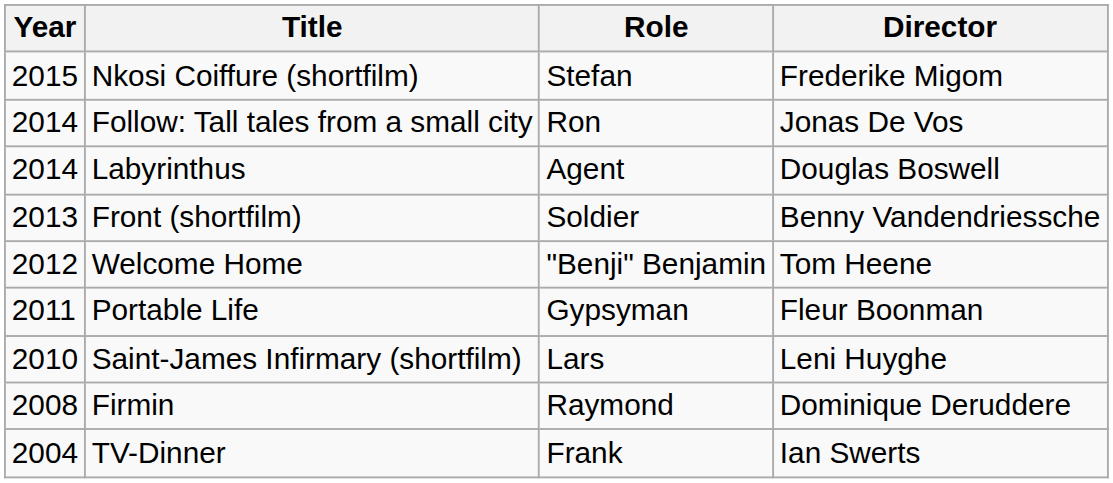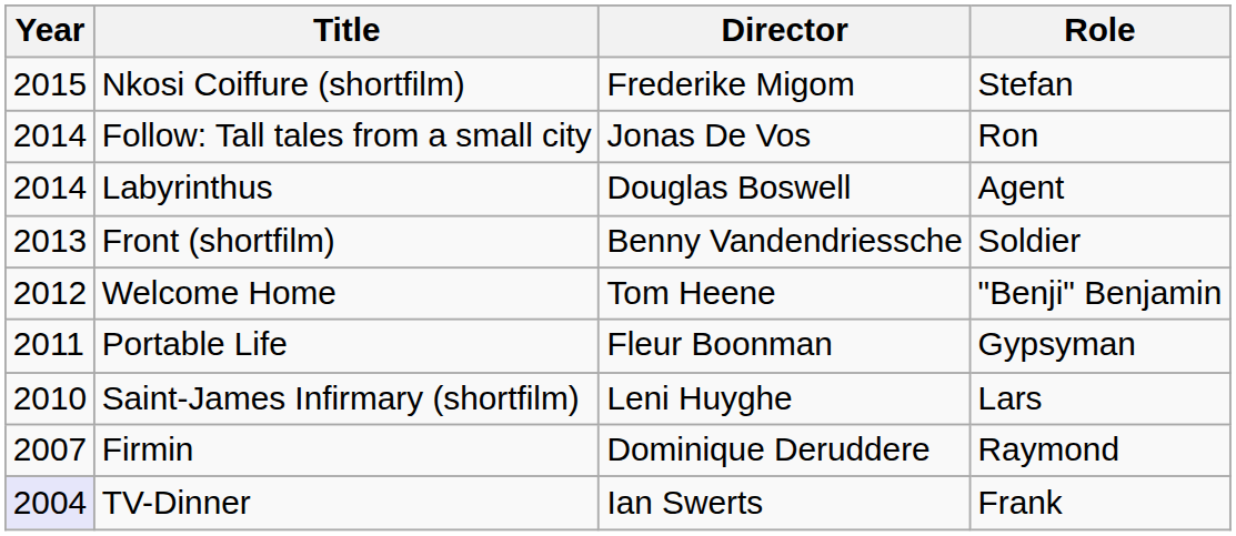columns swapped: Role <-> Director
Firmin | Year: 2008 -> 2007
TV-Dinner | Year: no background -> lavender background
